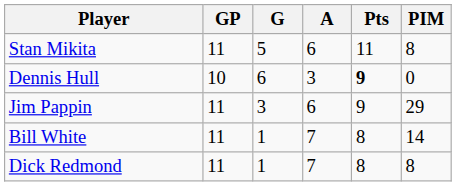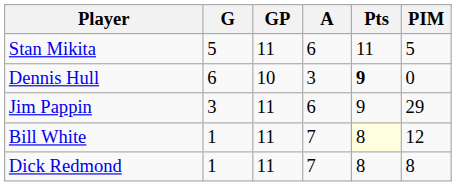columns swapped: GP <-> G
Stan Mikita | PIM: 8 -> 5
Bill White | Pts: no background -> lightyellow background
Bill White | PIM: 14 -> 12
